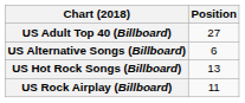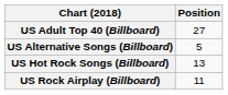US Alternative Songs (Billboard) | Position: 6 -> 5
